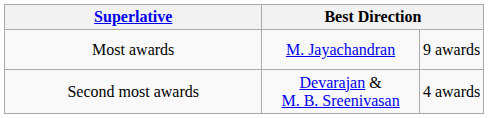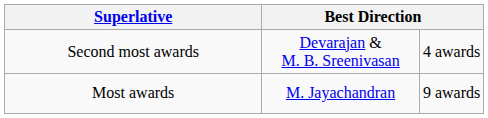rows swapped: Most awards <-> Second most awards
